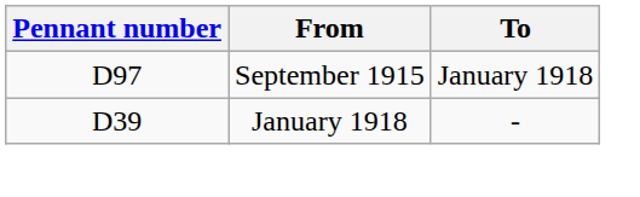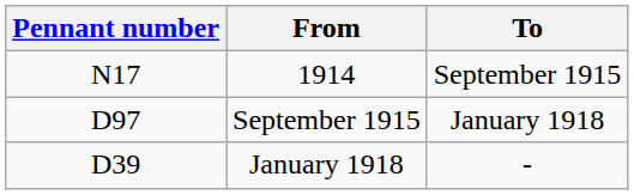+ row: N17 | 1914 | September 1915
